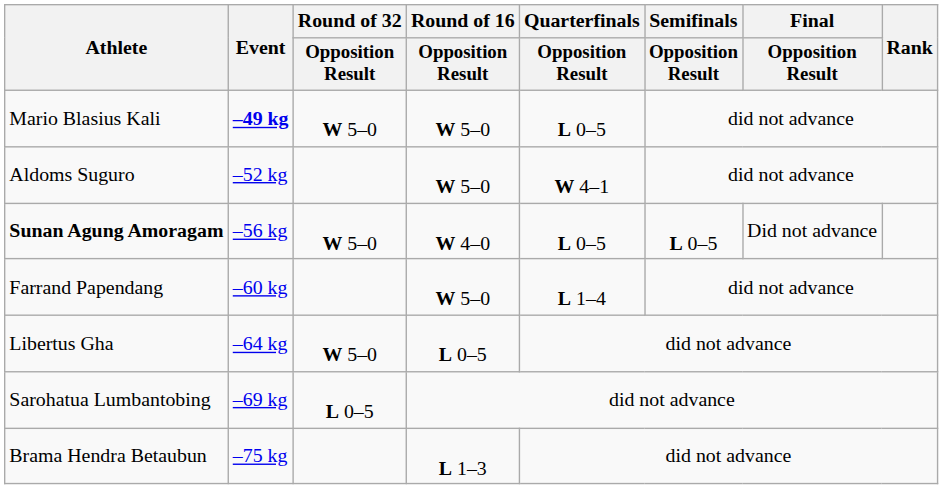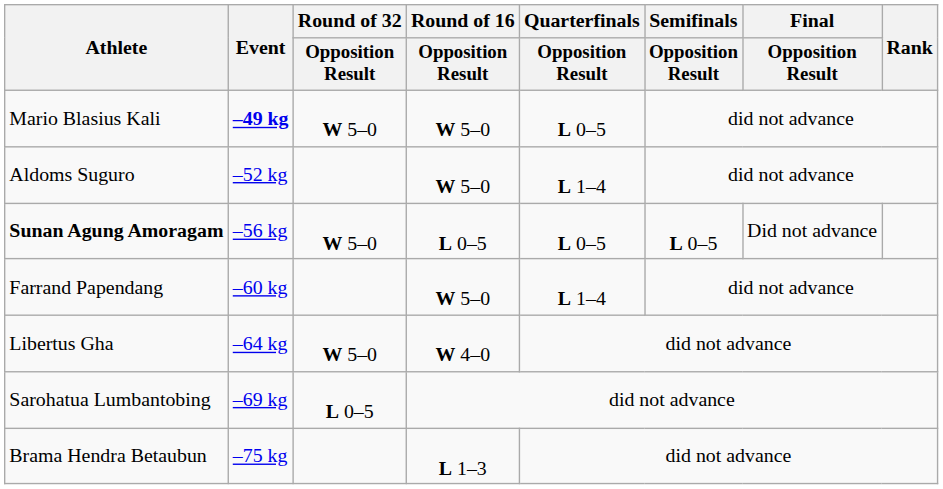Aldoms Suguro | Quarterfinals / Opposition Result: W 4–1 -> L 1–4
Sunan Agung Amoragam | Round of 16 / Opposition Result: W 4–0 -> L 0–5
Libertus Gha | Round of 16 / Opposition Result: L 0–5 -> W 4–0
